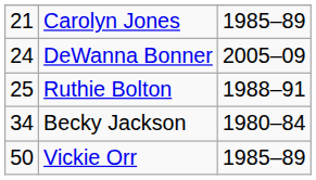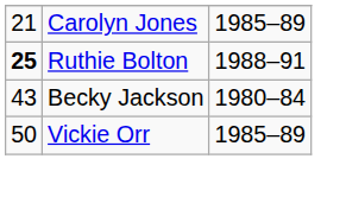- row: 24 | DeWanna Bonner | 2005–09
Ruthie Bolton | column 1: normal -> bold
Becky Jackson | column 1: 34 -> 43
